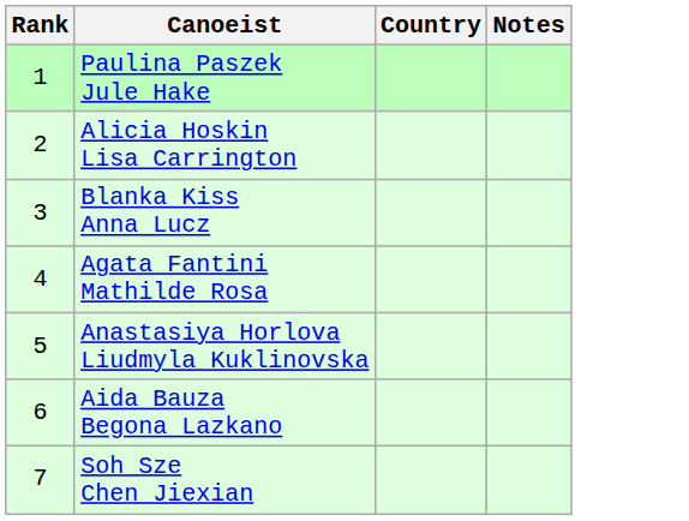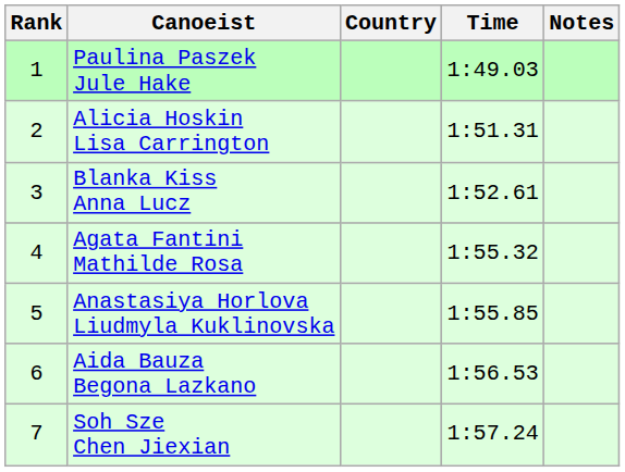+ column: Time | 1:49.03 | 1:51.31 | 1:52.61 | 1:55.32 | 1:55.85 | 1:56.53 | 1:57.24
